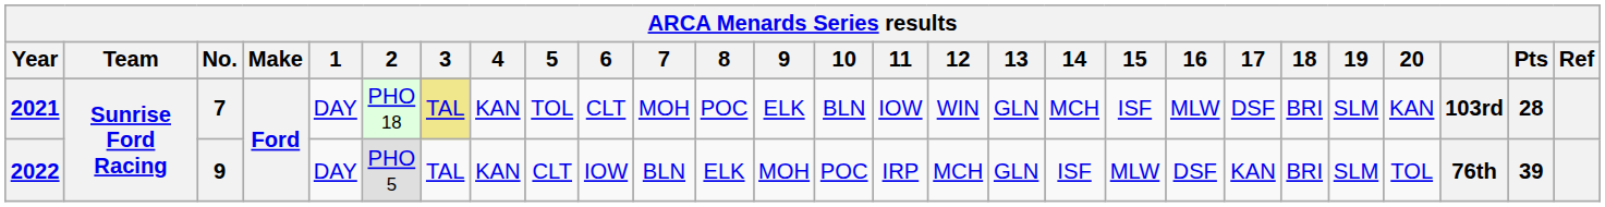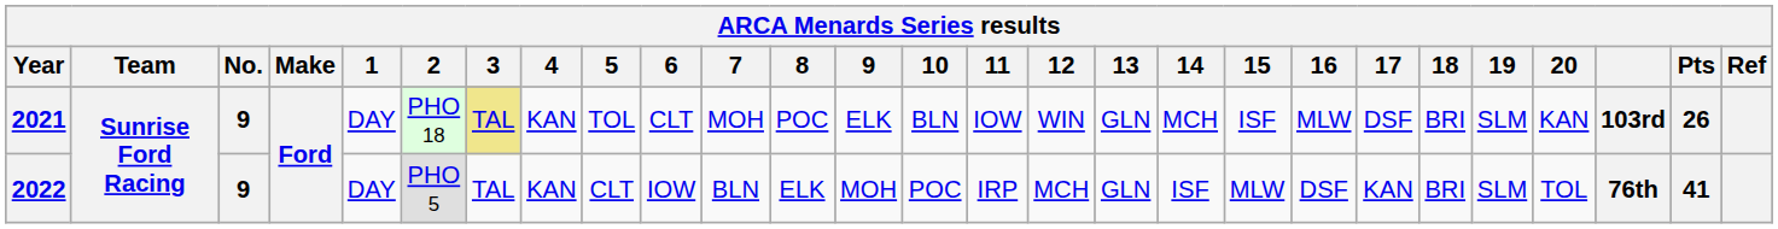2021 | No.: 7 -> 9
2021 | Pts: 28 -> 26
2022 | Pts: 39 -> 41
